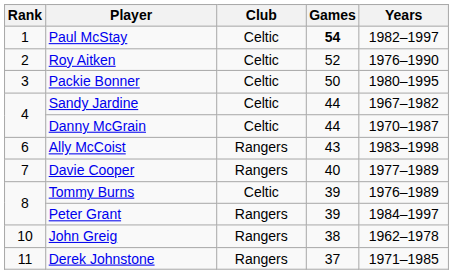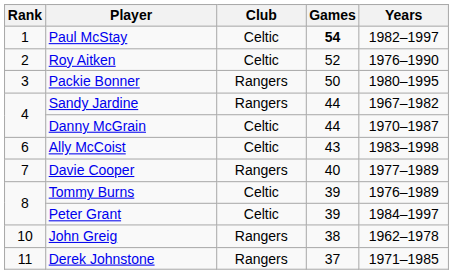Packie Bonner | Club: Celtic -> Rangers
Sandy Jardine | Club: Celtic -> Rangers
Ally McCoist | Club: Rangers -> Celtic
Peter Grant | Club: Rangers -> Celtic
